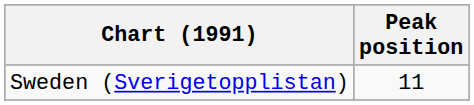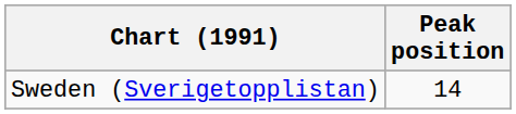Sweden (Sverigetopplistan) | Peak position: 11 -> 14
